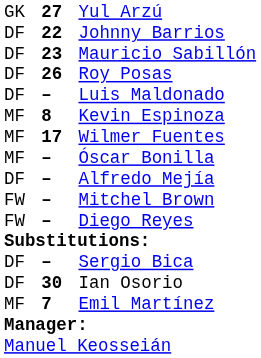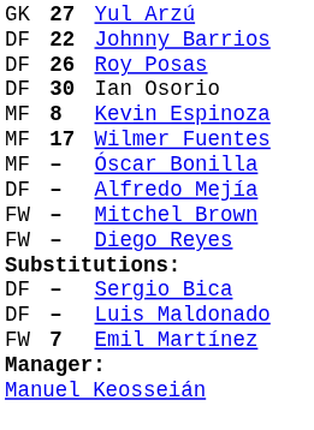- row: DF | 23 | Mauricio Sabillón
rows swapped: Luis Maldonado <-> Ian Osorio
Emil Martínez | column 1: MF -> FW
